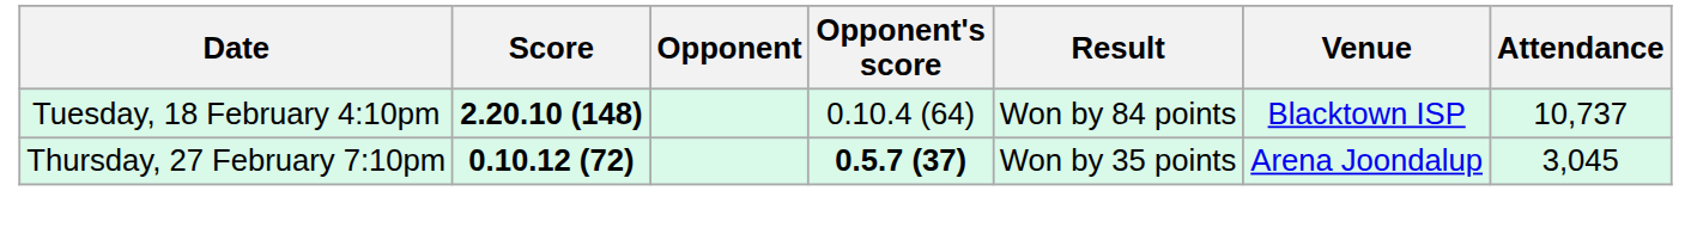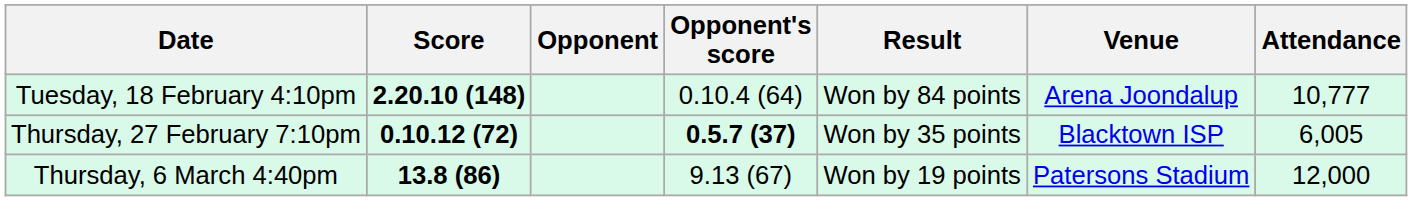Tuesday, 18 February 4:10pm | Venue: Blacktown ISP -> Arena Joondalup
Tuesday, 18 February 4:10pm | Attendance: 10,737 -> 10,777
Thursday, 27 February 7:10pm | Venue: Arena Joondalup -> Blacktown ISP
Thursday, 27 February 7:10pm | Attendance: 3,045 -> 6,005
+ row: Thursday, 6 March 4:40pm | 13.8 (86) | 9.13 (67) | Won by 19 points | Patersons Stadium | 12,000
